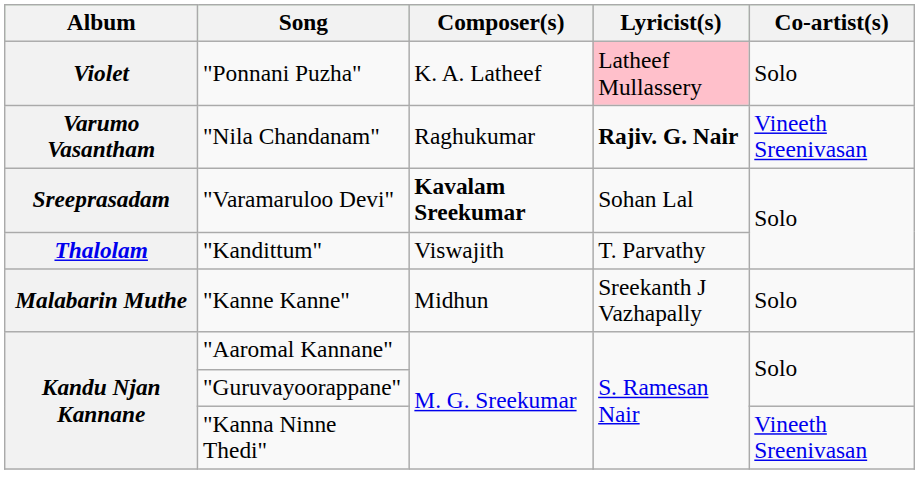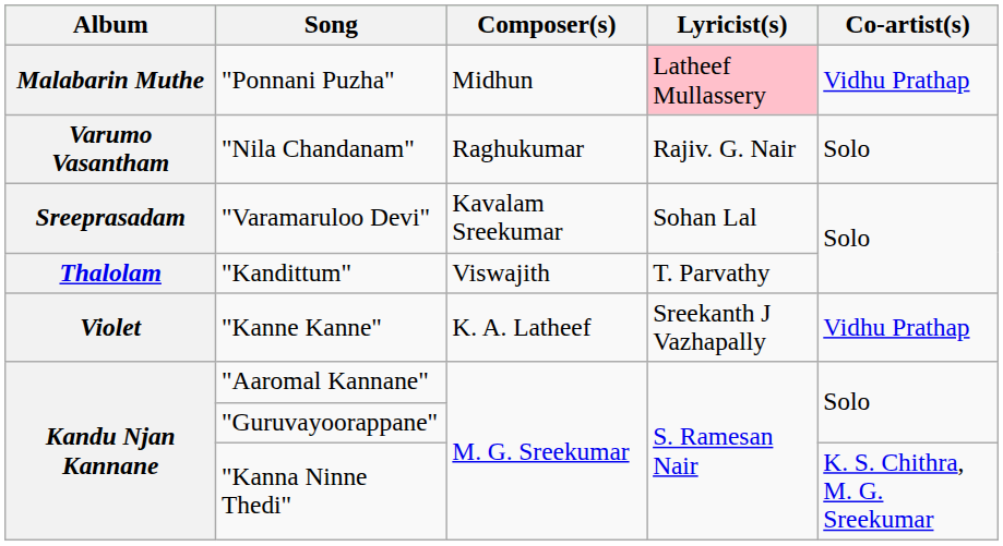"Ponnani Puzha" | Album: Violet -> Malabarin Muthe
"Ponnani Puzha" | Composer(s): K. A. Latheef -> Midhun
"Ponnani Puzha" | Co-artist(s): Solo -> Vidhu Prathap
"Nila Chandanam" | Lyricist(s): bold -> normal
"Nila Chandanam" | Co-artist(s): Vineeth Sreenivasan -> Solo
"Varamaruloo Devi" | Composer(s): bold -> normal
"Kanne Kanne" | Album: Malabarin Muthe -> Violet
"Kanne Kanne" | Composer(s): Midhun -> K. A. Latheef
"Kanne Kanne" | Co-artist(s): Solo -> Vidhu Prathap
"Kanna Ninne Thedi" | Co-artist(s): Vineeth Sreenivasan -> K. S. Chithra, M. G. Sreekumar
